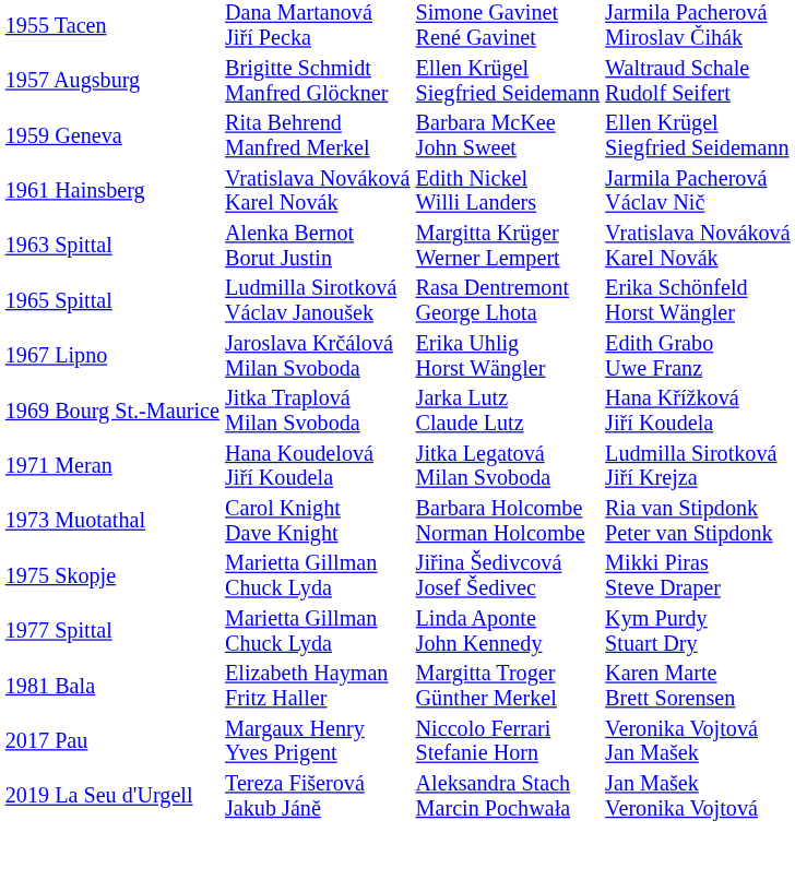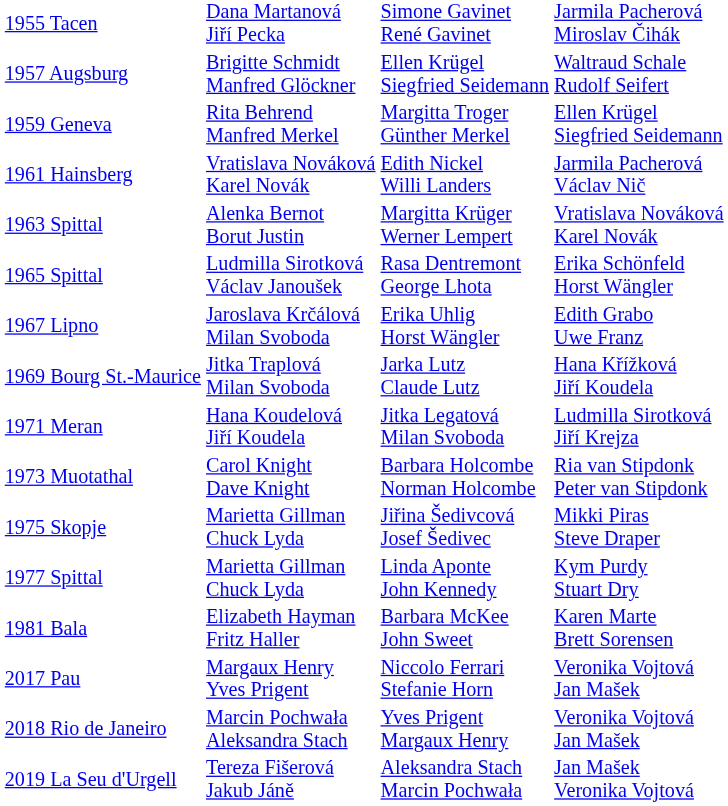1959 Geneva | column 3: Barbara McKee John Sweet -> Margitta Troger Günther Merkel
1981 Bala | column 3: Margitta Troger Günther Merkel -> Barbara McKee John Sweet
+ row: 2018 Rio de Janeiro | Marcin Pochwała Aleksandra Stach | Yves Prigent Margaux Henry | Veronika Vojtová Jan Mašek
